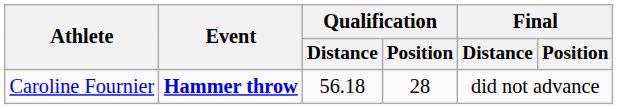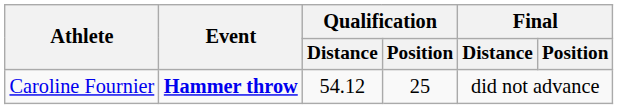Caroline Fournier | Qualification / Distance: 56.18 -> 54.12
Caroline Fournier | Qualification / Position: 28 -> 25
